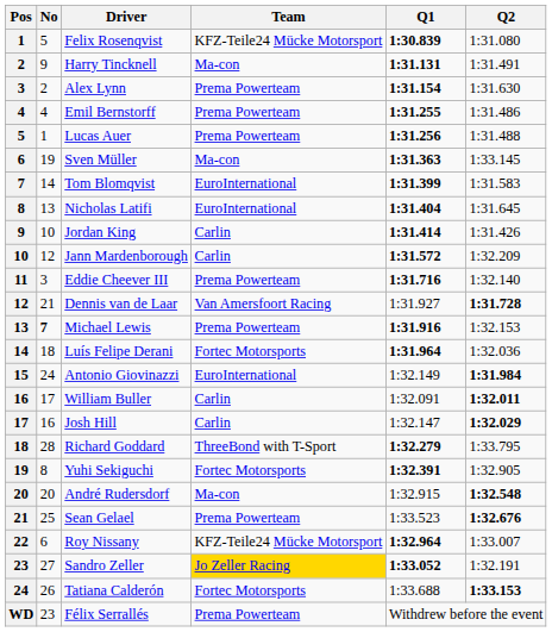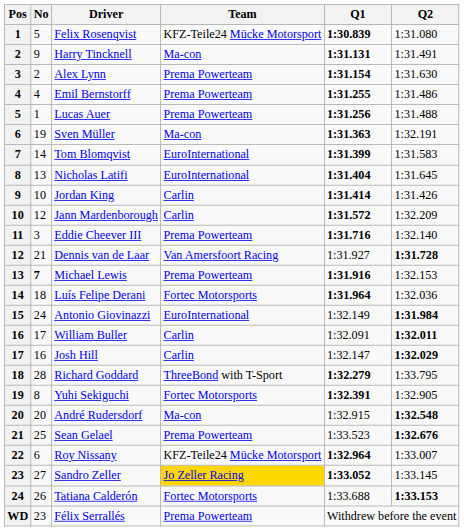Sven Müller | Q2: 1:33.145 -> 1:32.191
Sandro Zeller | Q2: 1:32.191 -> 1:33.145
